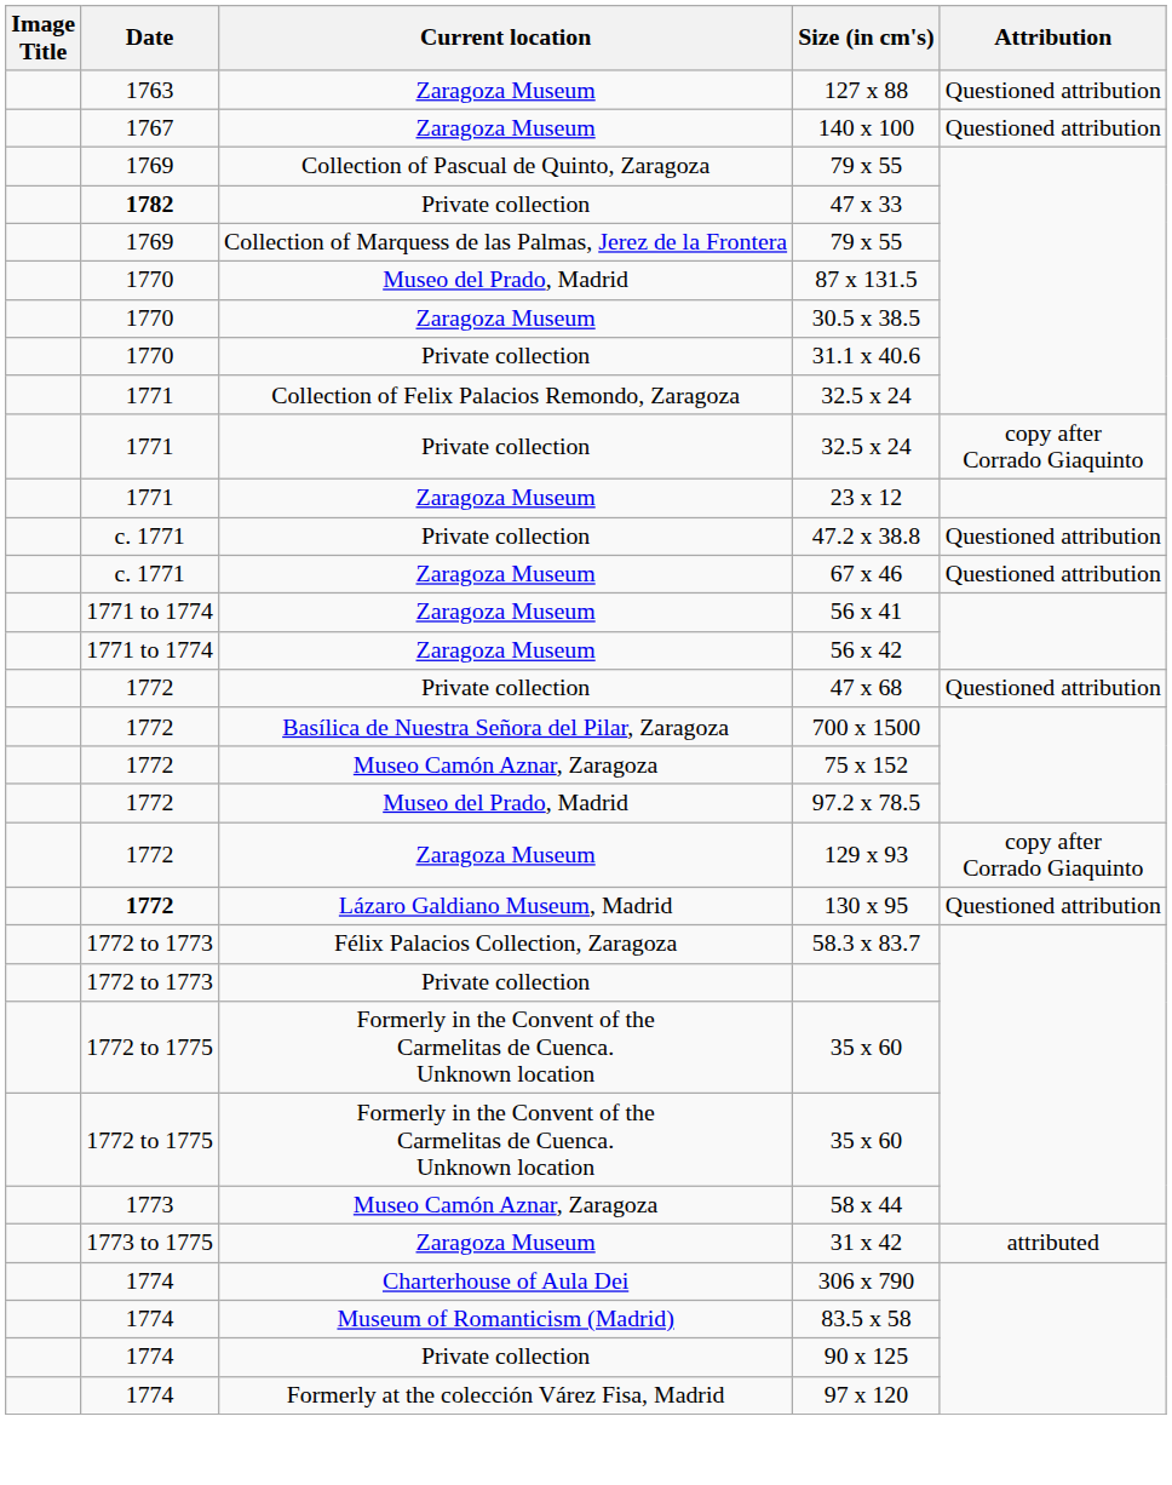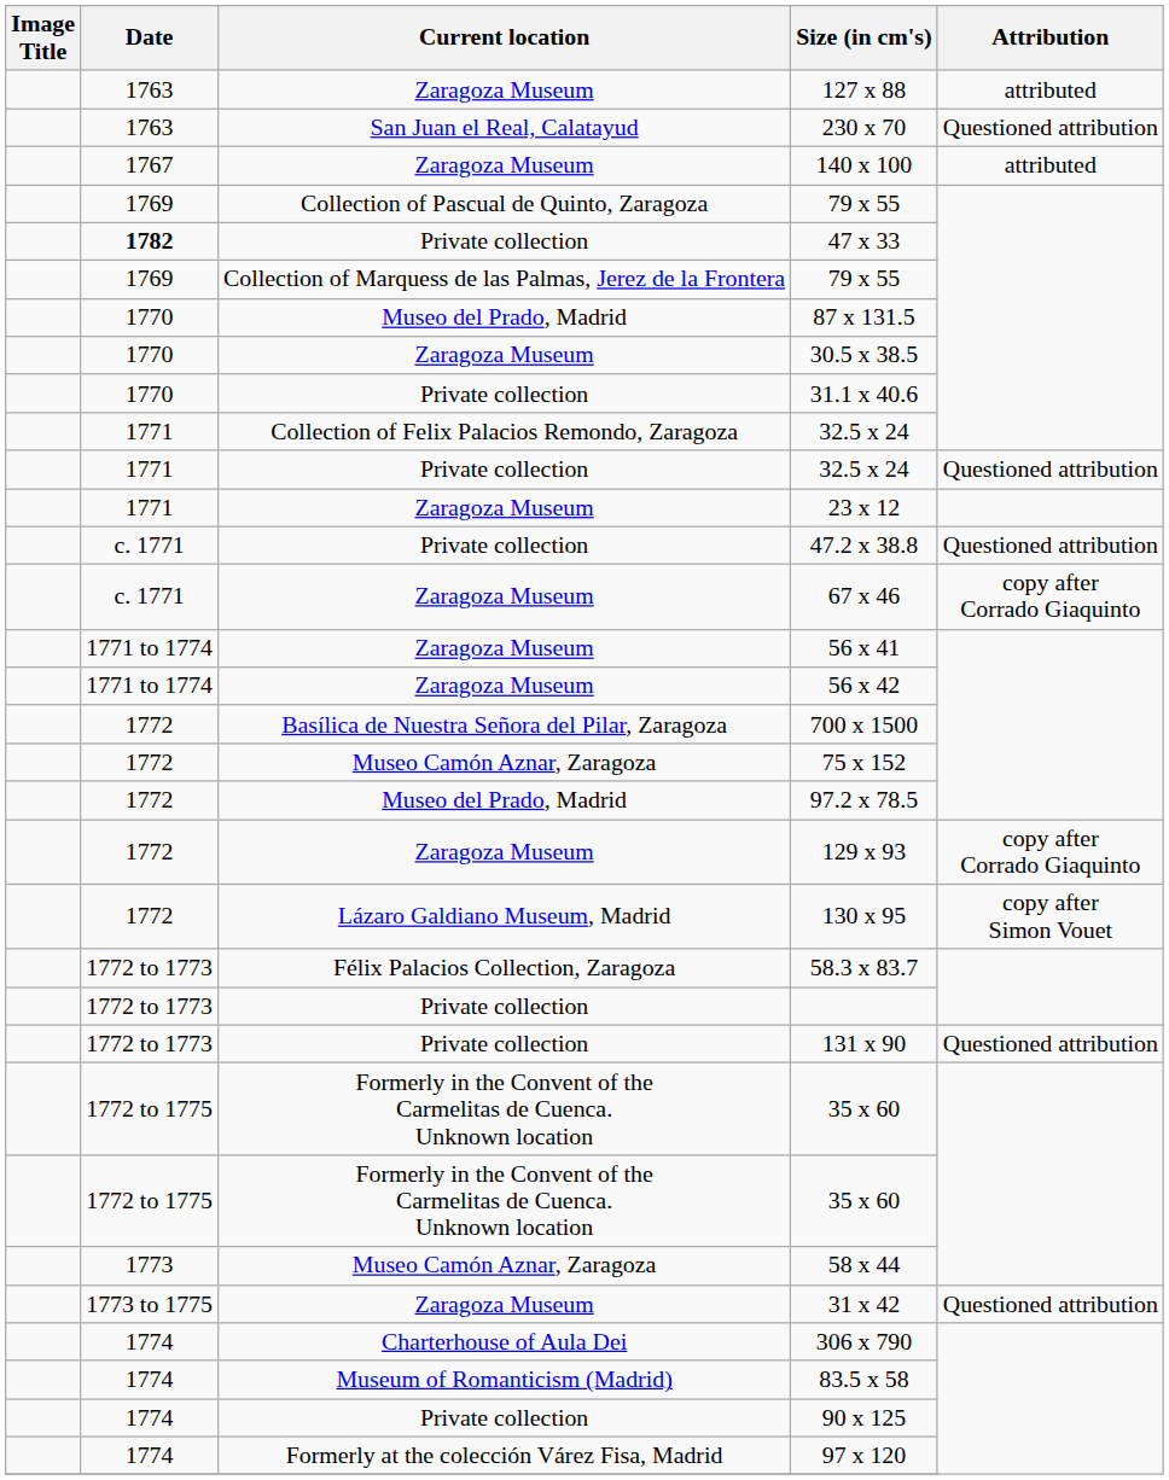127 x 88 | Attribution: Questioned attribution -> attributed
+ row: 1763 | San Juan el Real, Calatayud | 230 x 70 | Questioned attribution
140 x 100 | Attribution: Questioned attribution -> attributed
Private collection / 32.5 x 24 | Attribution: copy after Corrado Giaquinto -> Questioned attribution
67 x 46 | Attribution: Questioned attribution -> copy after Corrado Giaquinto
- row: 1772 | Private collection | 47 x 68 | Questioned attribution
130 x 95 | Date: bold -> normal
130 x 95 | Attribution: Questioned attribution -> copy after Simon Vouet
+ row: 1772 to 1773 | Private collection | 131 x 90 | Questioned attribution
31 x 42 | Attribution: attributed -> Questioned attribution
